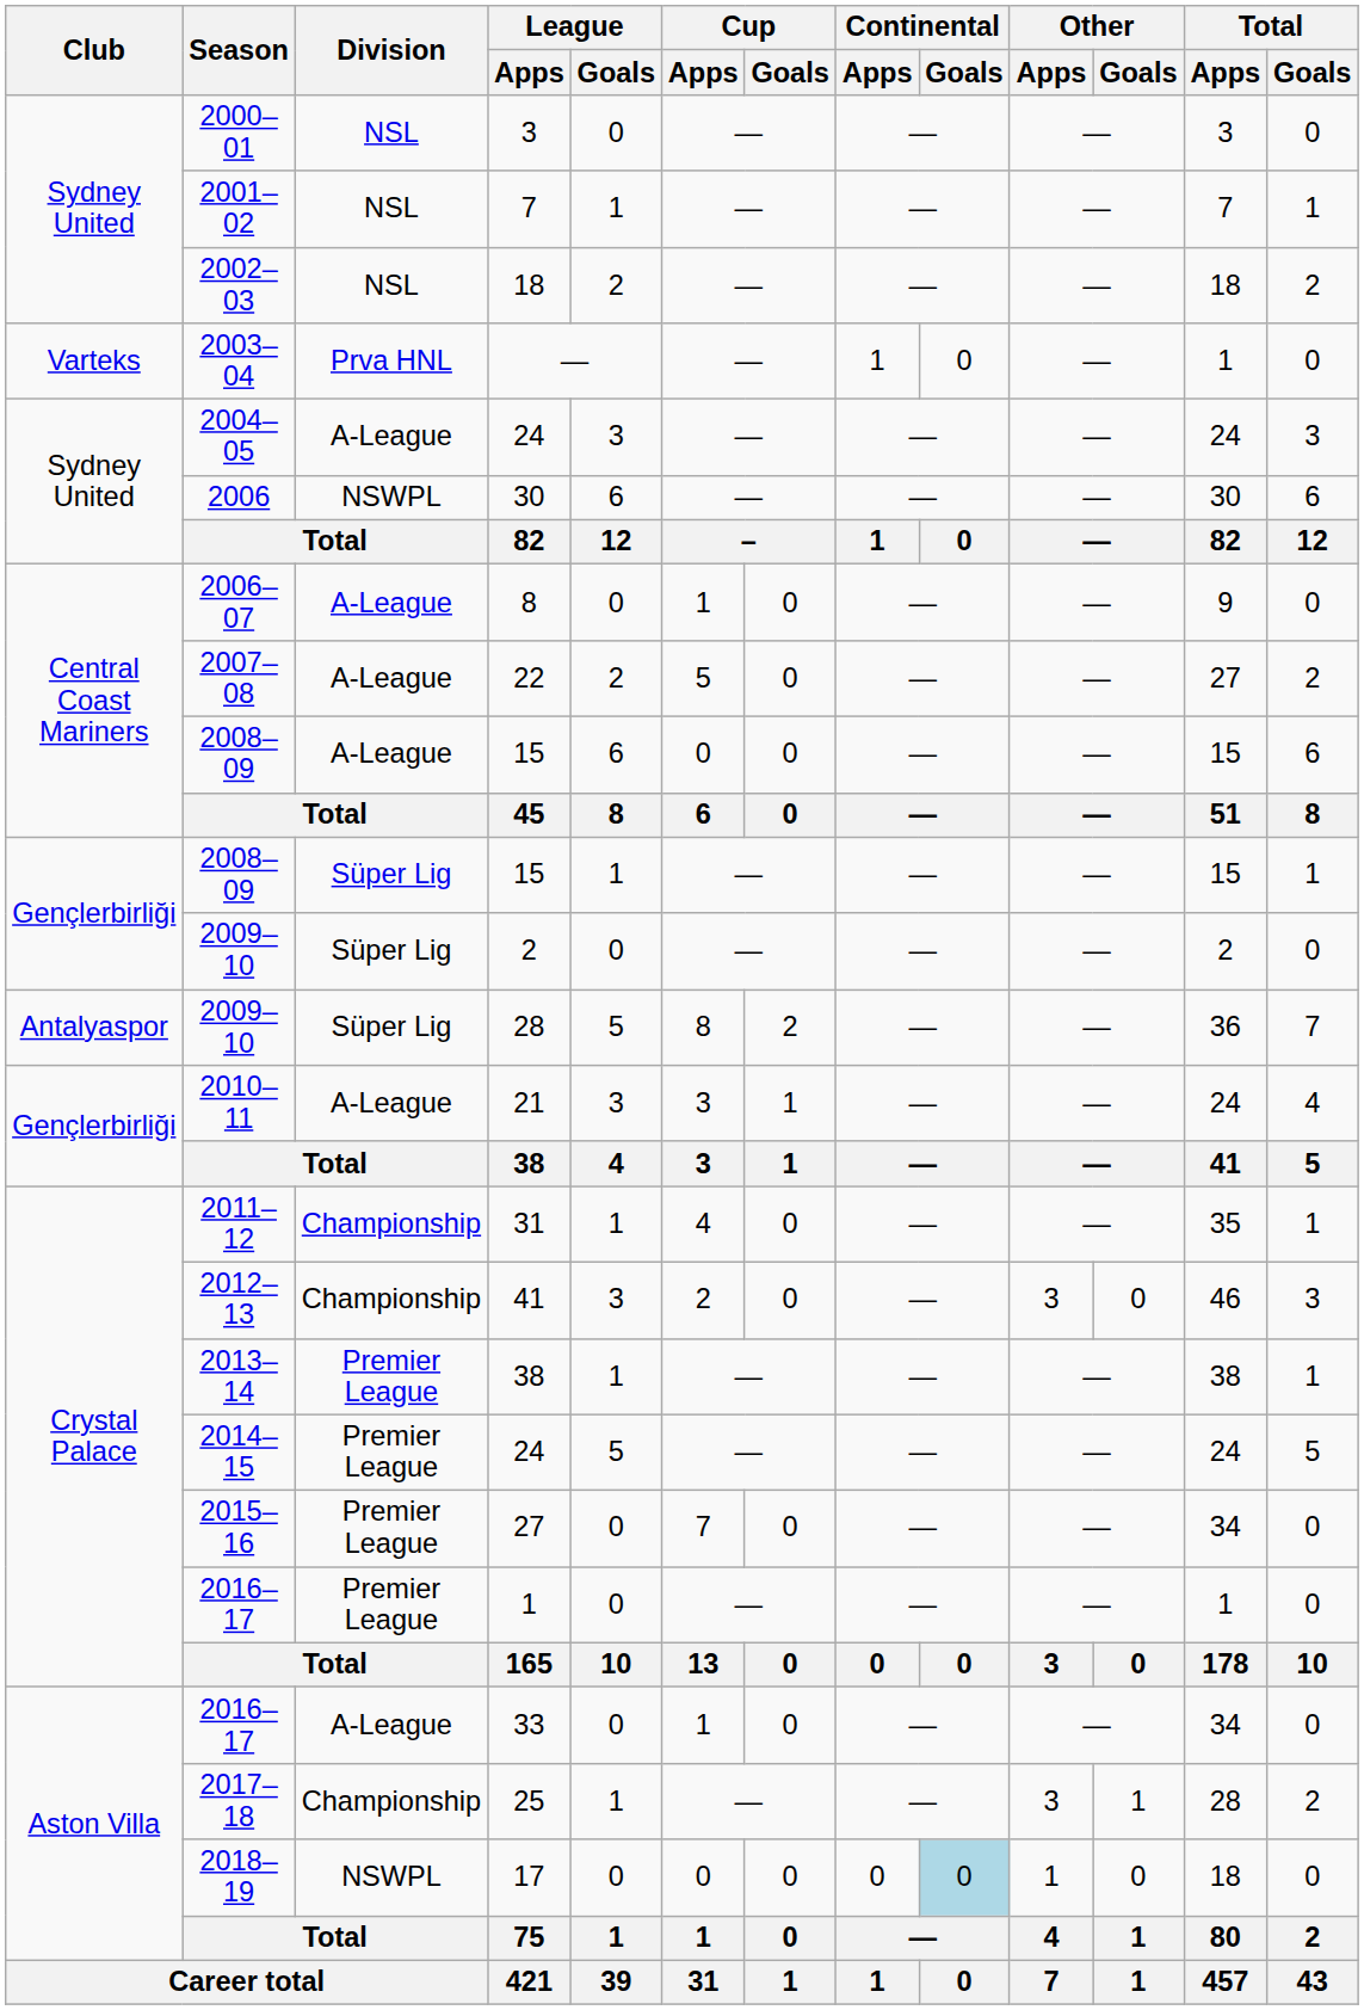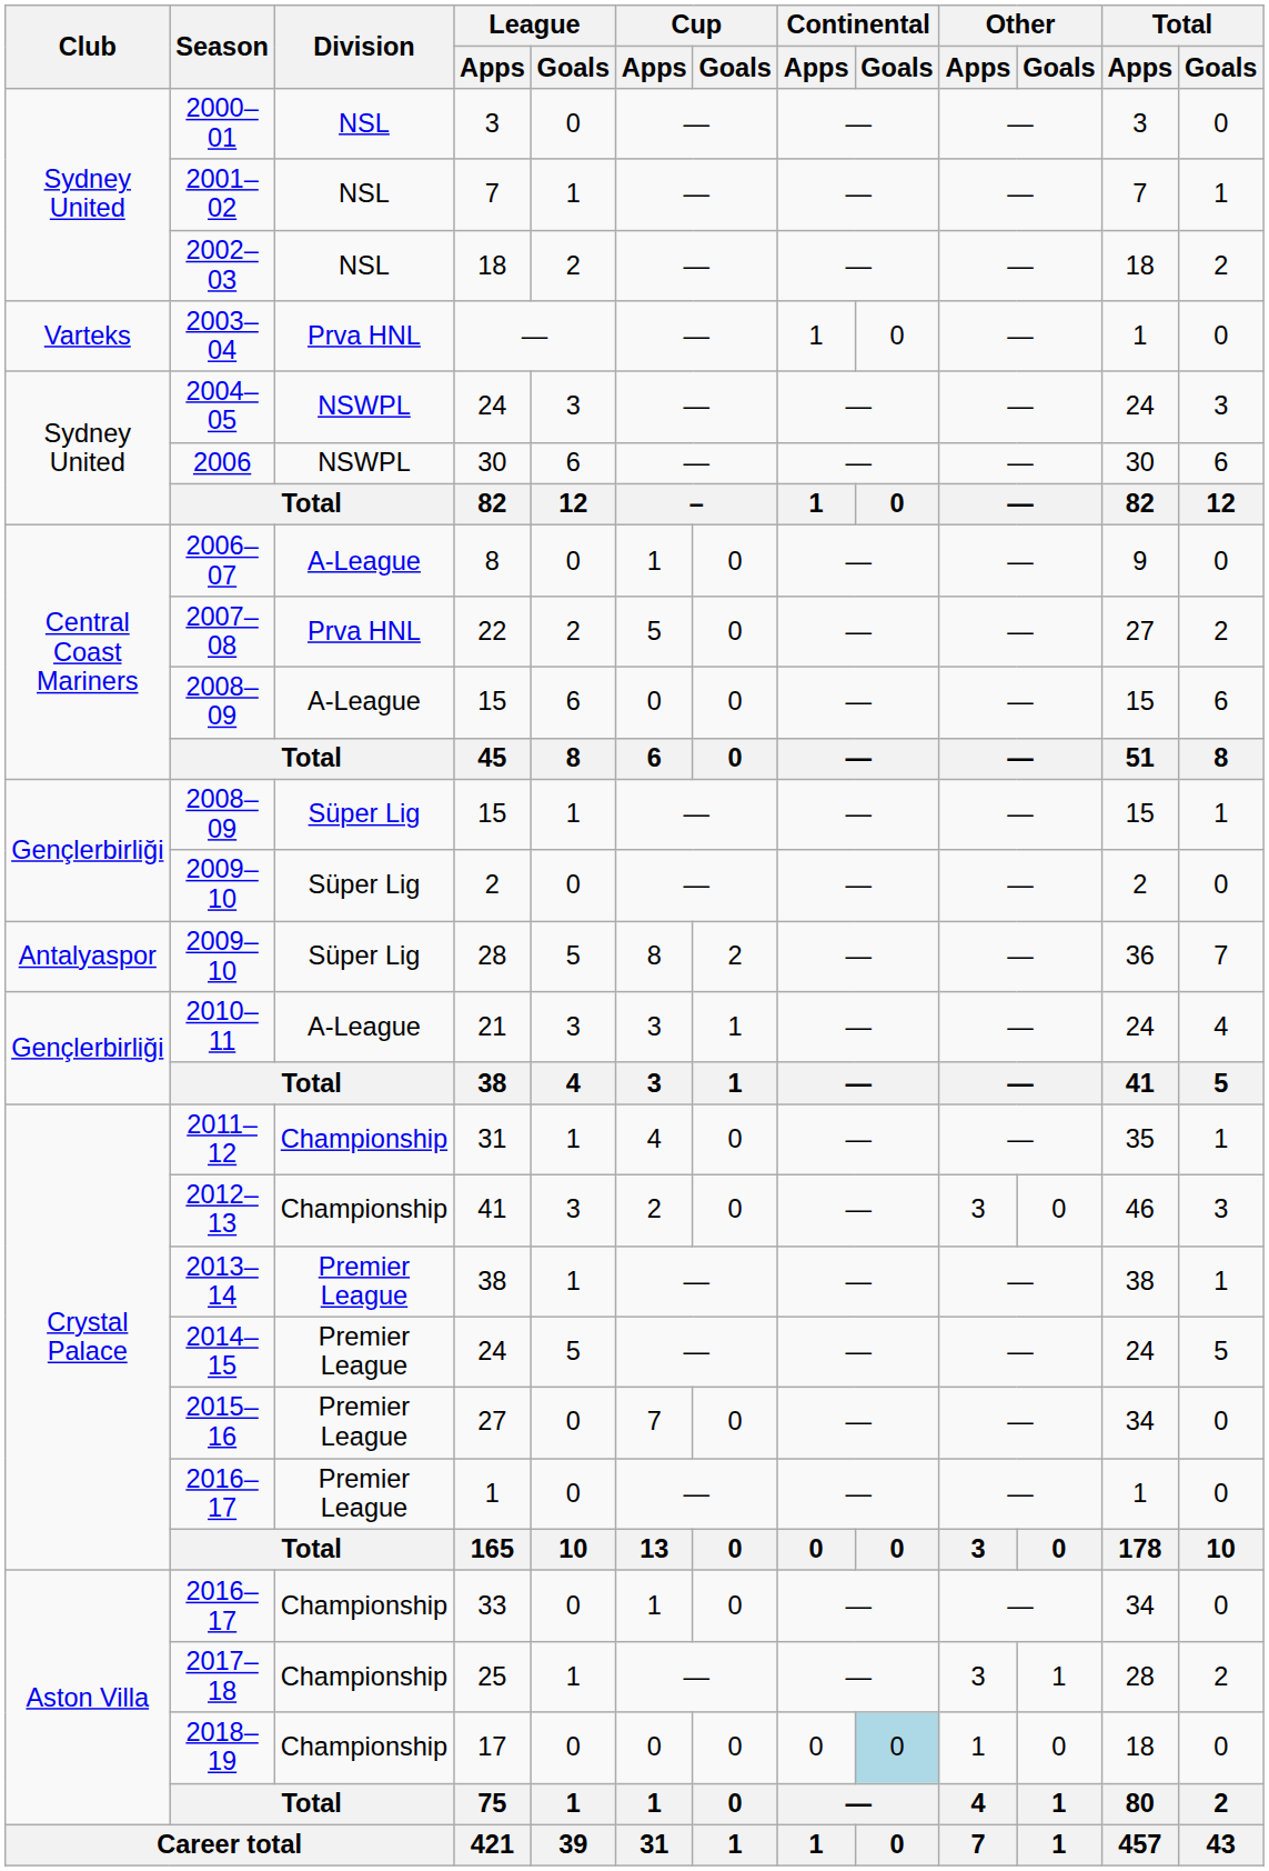Sydney United / 24 | Division: A-League -> NSWPL
22 | Division: A-League -> Prva HNL
33 | Division: A-League -> Championship
17 | Division: NSWPL -> Championship
